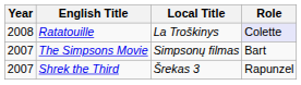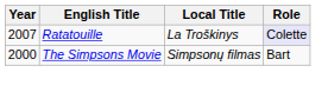Ratatouille | Year: 2008 -> 2007
The Simpsons Movie | Year: 2007 -> 2000
- row: 2007 | Shrek the Third | Šrekas 3 | Rapunzel
